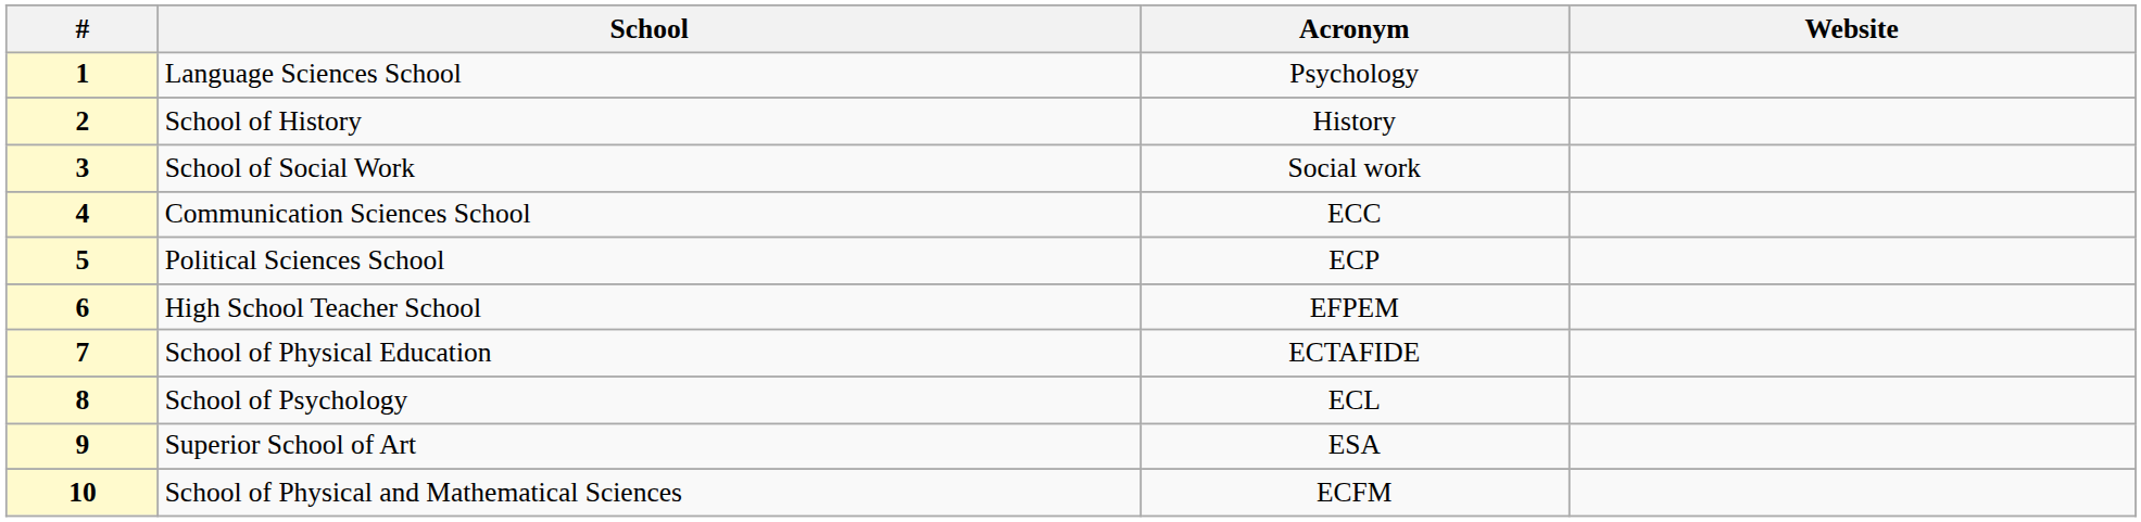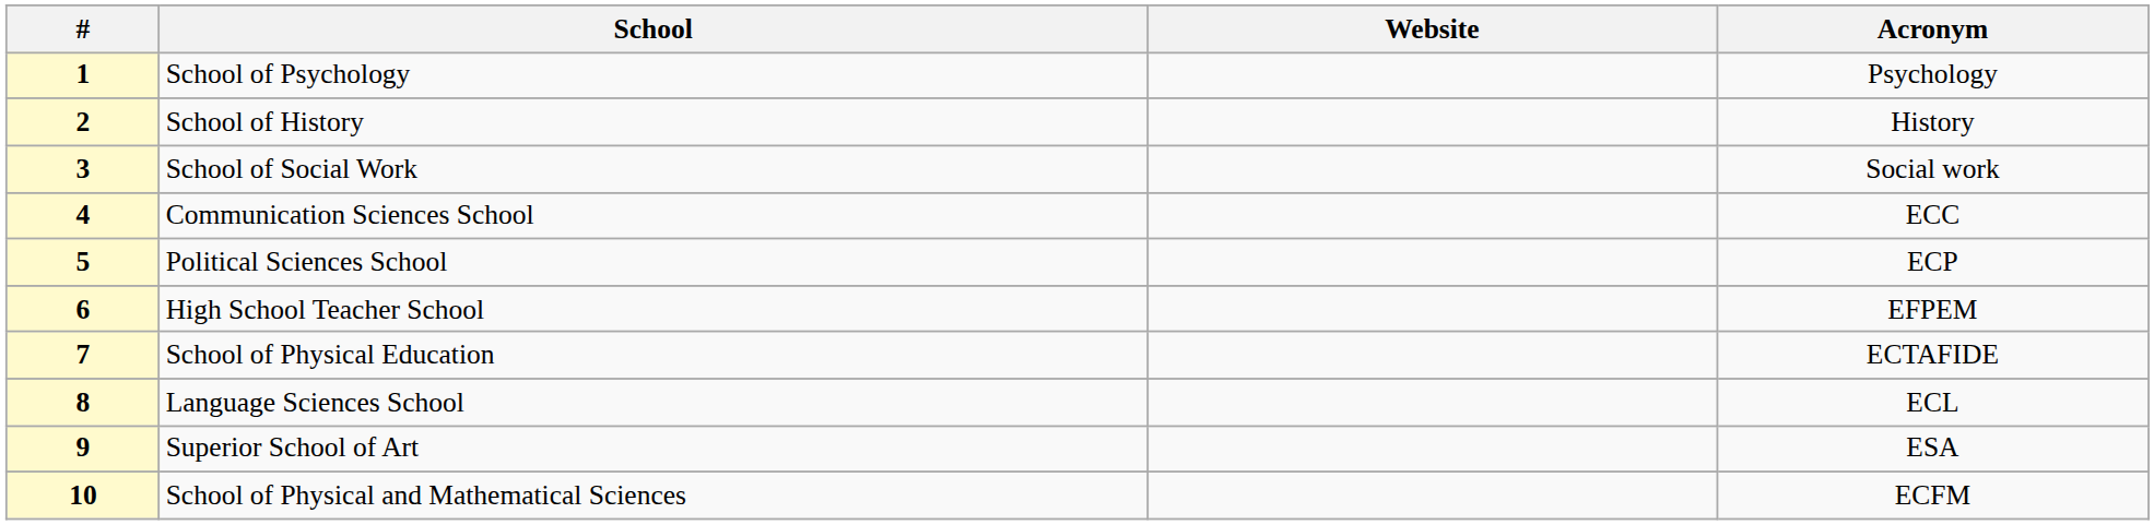columns swapped: Acronym <-> Website
1 | School: Language Sciences School -> School of Psychology
8 | School: School of Psychology -> Language Sciences School
